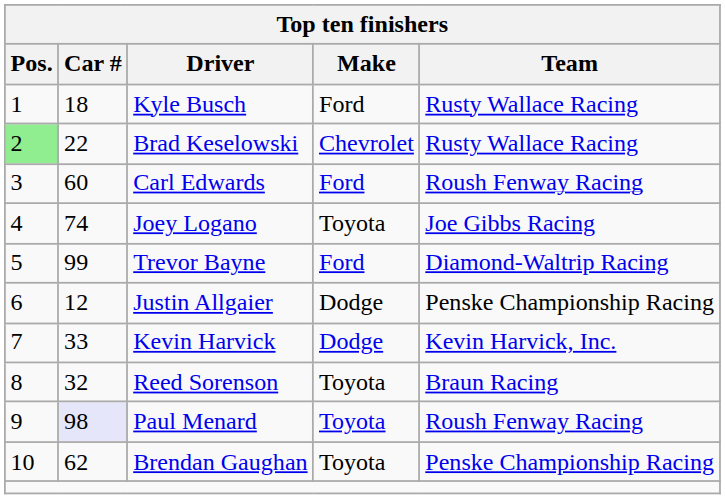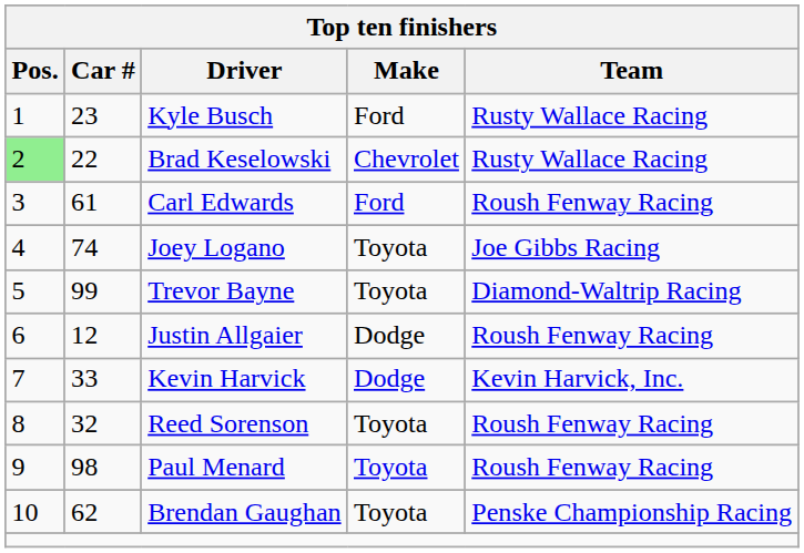Kyle Busch | Car #: 18 -> 23
Carl Edwards | Car #: 60 -> 61
Trevor Bayne | Make: Ford -> Toyota
Justin Allgaier | Team: Penske Championship Racing -> Roush Fenway Racing
Reed Sorenson | Team: Braun Racing -> Roush Fenway Racing
Paul Menard | Car #: lavender background -> no background
